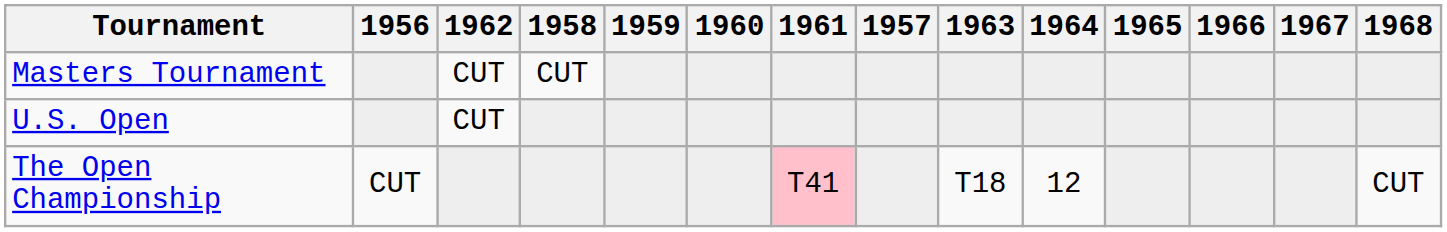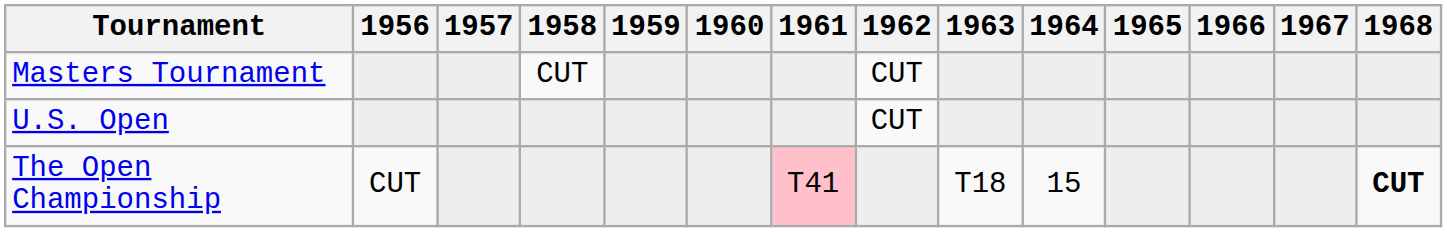columns swapped: 1957 <-> 1962
The Open Championship | 1964: 12 -> 15
The Open Championship | 1968: normal -> bold
